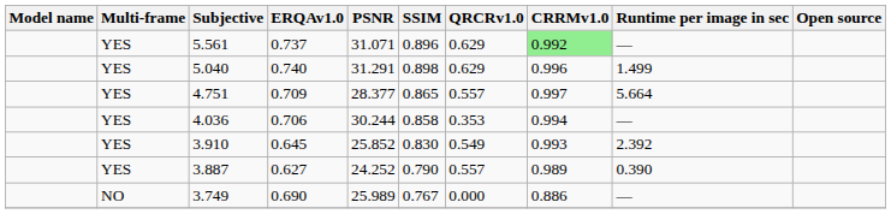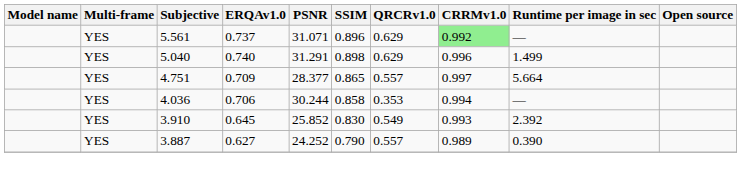- row: NO | 3.749 | 0.690 | 25.989 | 0.767 | 0.000 | 0.886 | —
